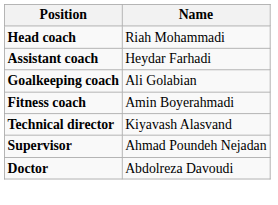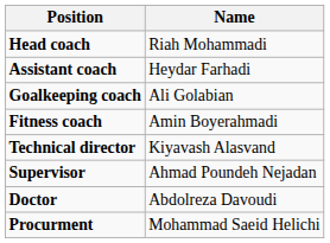+ row: Procurment | Mohammad Saeid Helichi
